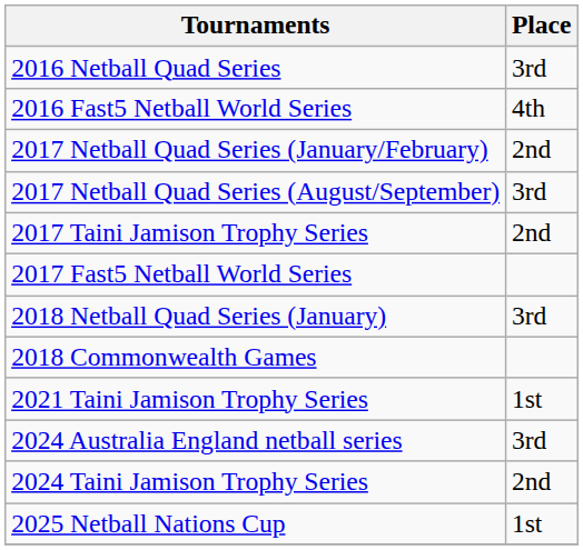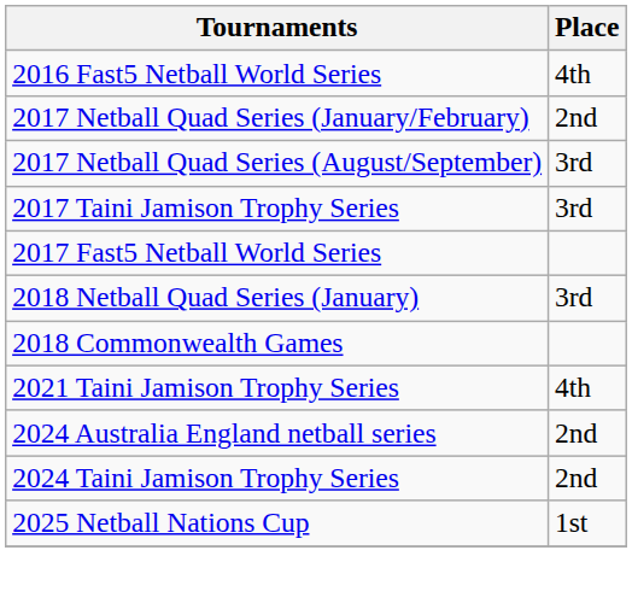- row: 2016 Netball Quad Series | 3rd
2017 Taini Jamison Trophy Series | Place: 2nd -> 3rd
2021 Taini Jamison Trophy Series | Place: 1st -> 4th
2024 Australia England netball series | Place: 3rd -> 2nd
